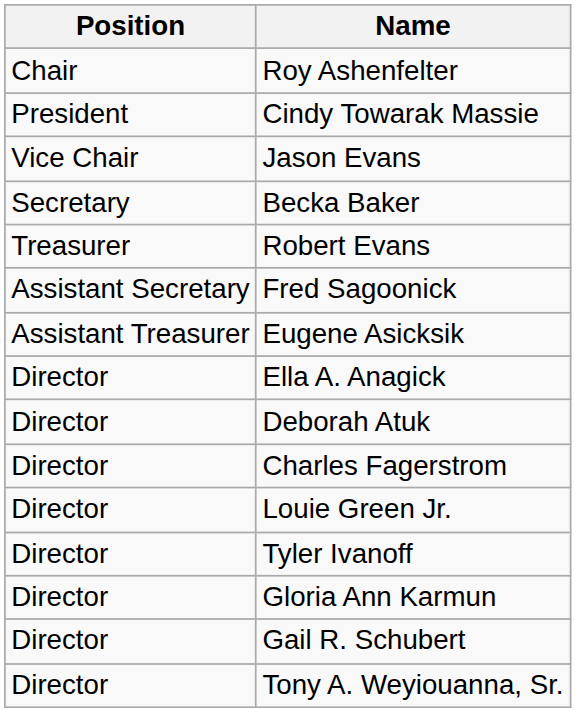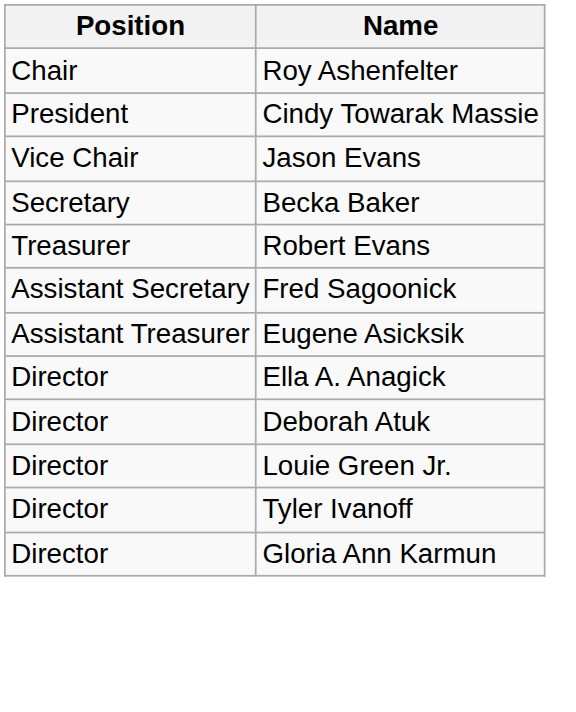- row: Director | Charles Fagerstrom
- row: Director | Gail R. Schubert
- row: Director | Tony A. Weyiouanna, Sr.
